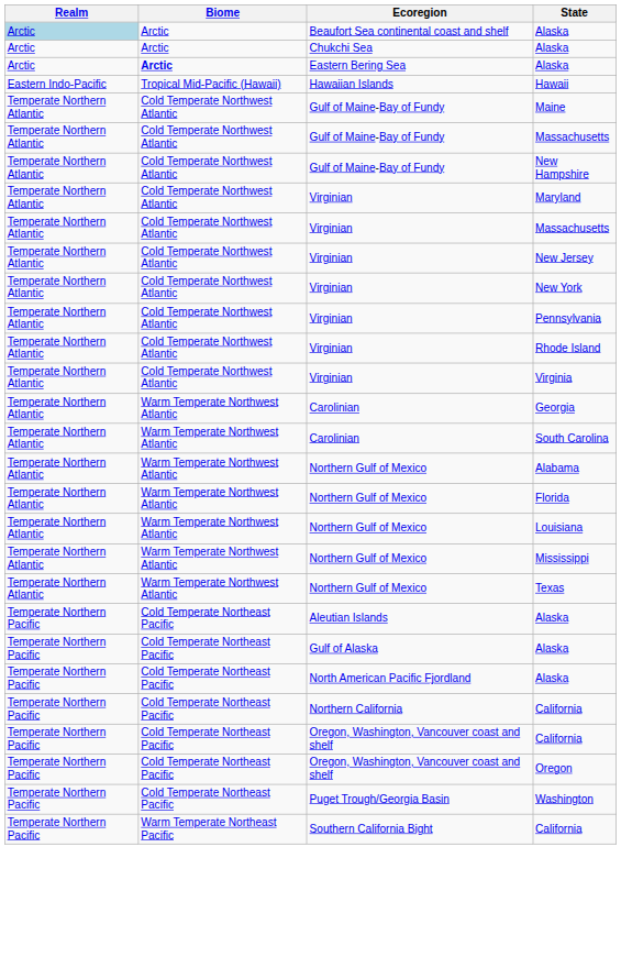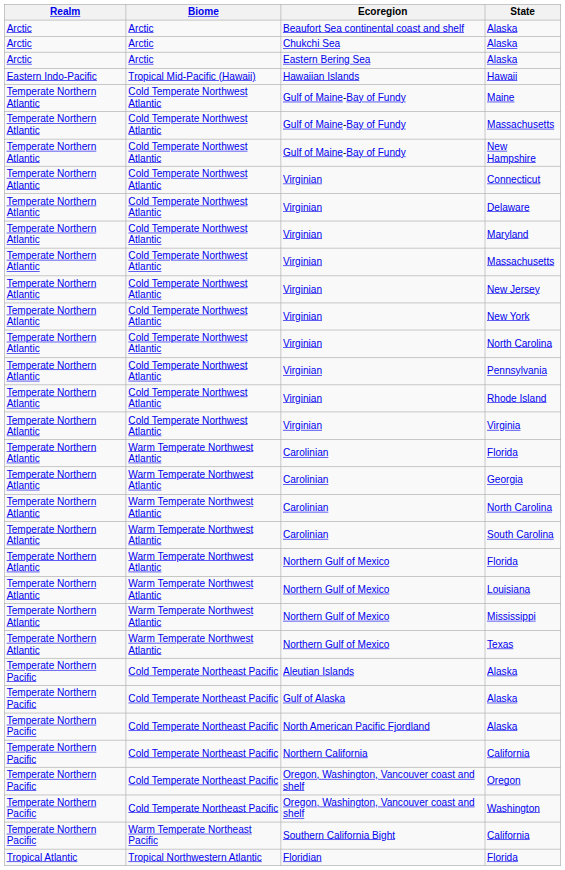Beaufort Sea continental coast and shelf / Alaska | Realm: lightblue background -> no background
Eastern Bering Sea / Alaska | Biome: bold -> normal
+ row: Temperate Northern Atlantic | Cold Temperate Northwest Atlantic | Virginian | Connecticut
+ row: Temperate Northern Atlantic | Cold Temperate Northwest Atlantic | Virginian | Delaware
+ row: Temperate Northern Atlantic | Cold Temperate Northwest Atlantic | Virginian | North Carolina
+ row: Temperate Northern Atlantic | Warm Temperate Northwest Atlantic | Carolinian | Florida
+ row: Temperate Northern Atlantic | Warm Temperate Northwest Atlantic | Carolinian | North Carolina
- row: Temperate Northern Atlantic | Warm Temperate Northwest Atlantic | Northern Gulf of Mexico | Alabama
- row: Temperate Northern Pacific | Cold Temperate Northeast Pacific | Oregon, Washington, Vancouver coast and shelf | California
+ row: Temperate Northern Pacific | Cold Temperate Northeast Pacific | Oregon, Washington, Vancouver coast and shelf | Washington
- row: Temperate Northern Pacific | Cold Temperate Northeast Pacific | Puget Trough/Georgia Basin | Washington
+ row: Tropical Atlantic | Tropical Northwestern Atlantic | Floridian | Florida
